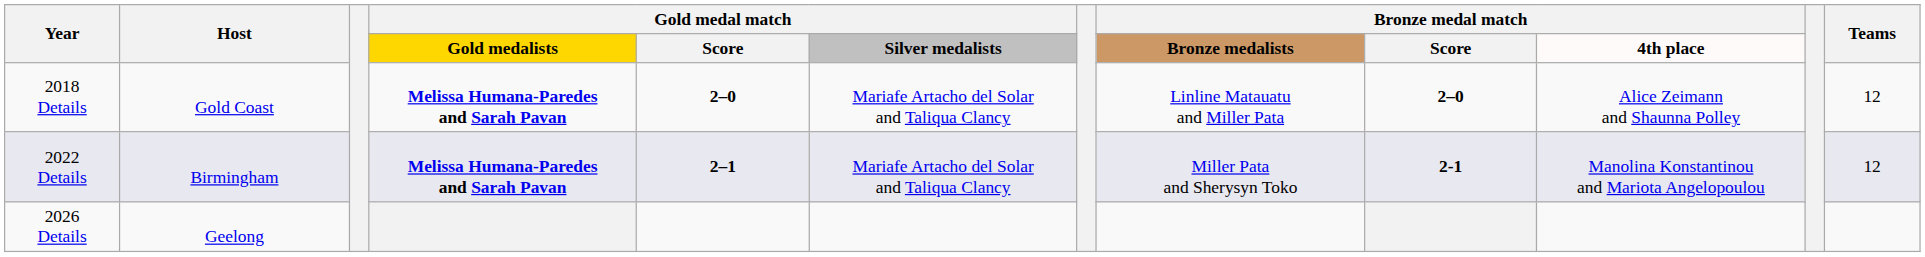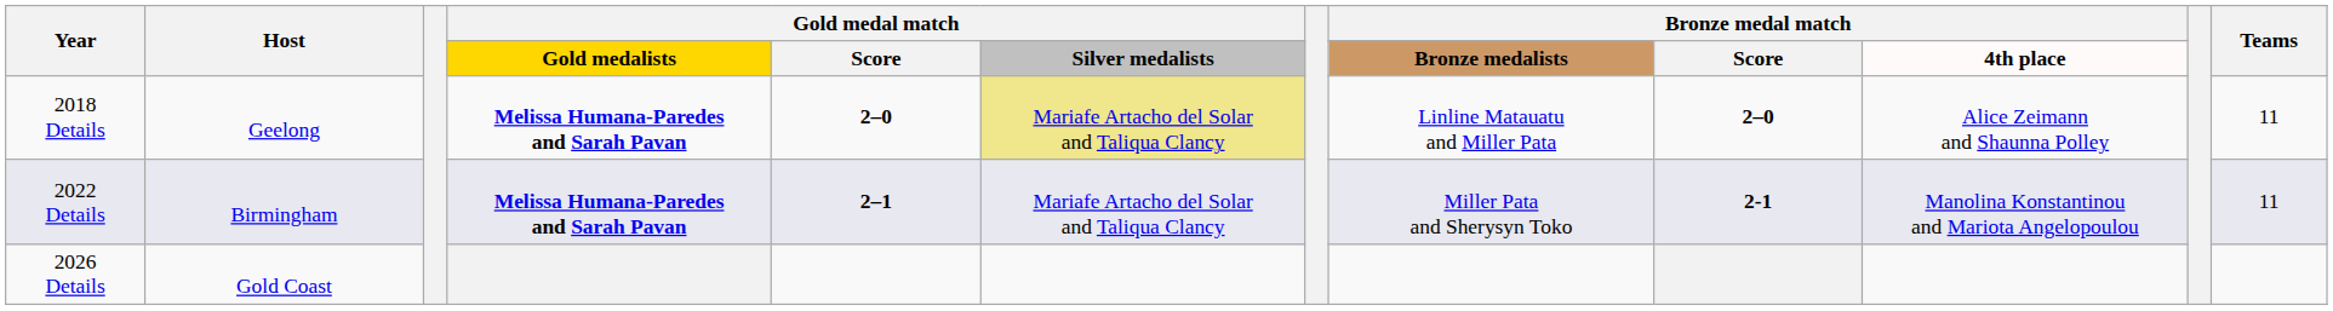2018 Details | Host: Gold Coast -> Geelong
2018 Details | Gold medal match / Silver medalists: no background -> khaki background
2018 Details | Teams: 12 -> 11
2022 Details | Teams: 12 -> 11
2026 Details | Host: Geelong -> Gold Coast
